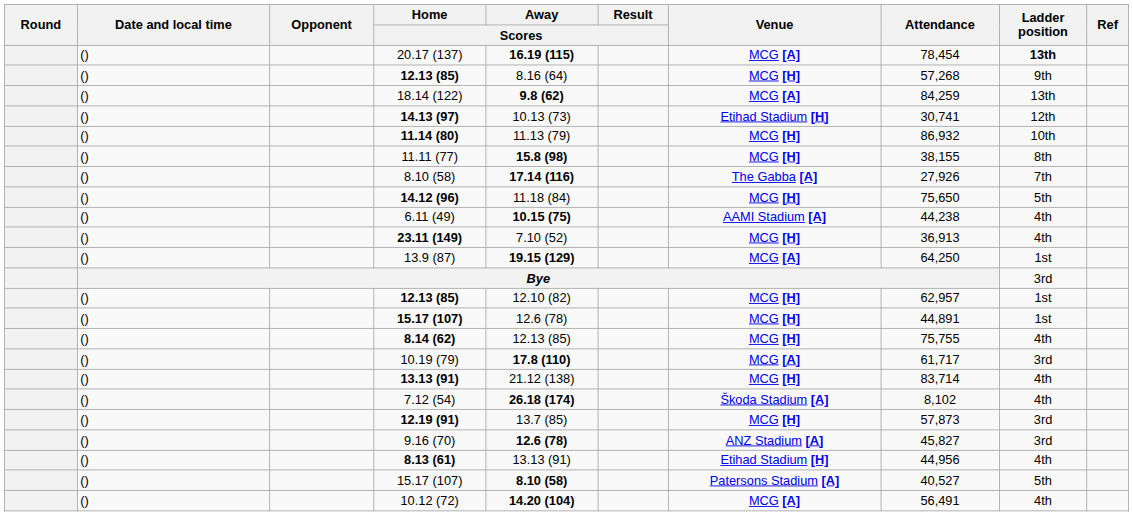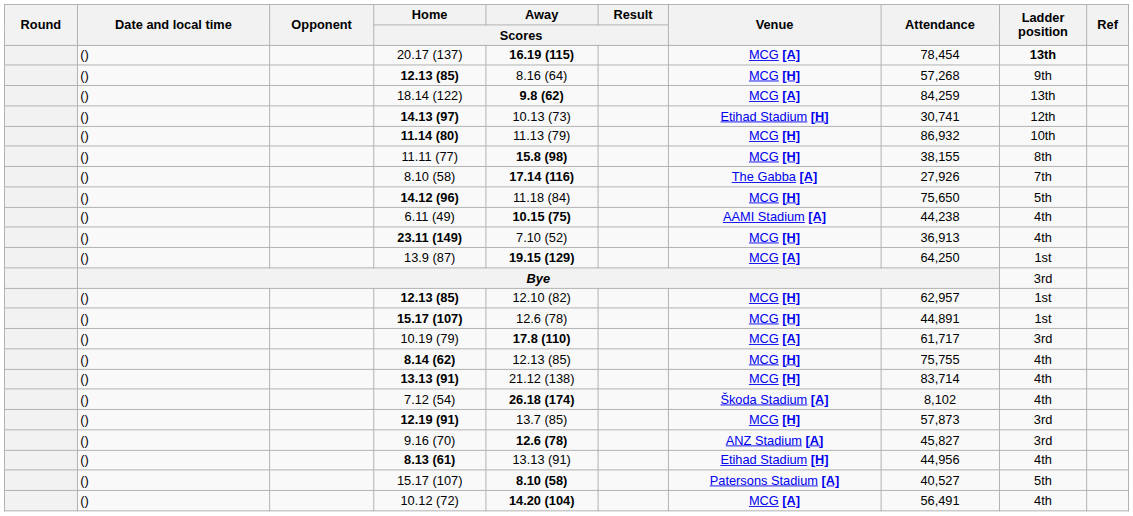rows swapped: 8.14 (62) <-> 10.19 (79)
